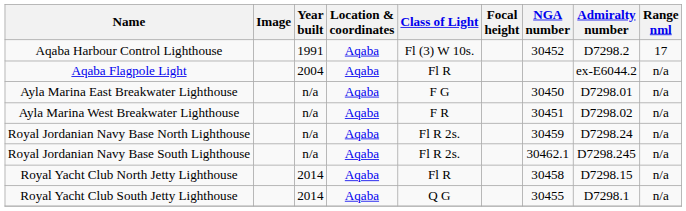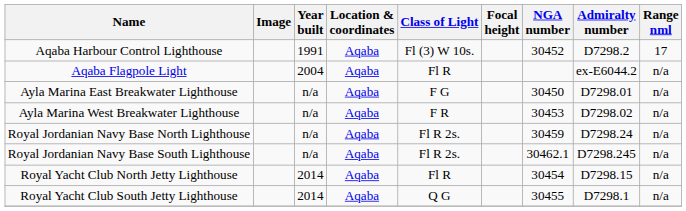Ayla Marina West Breakwater Lighthouse | NGA number: 30451 -> 30453
Royal Yacht Club North Jetty Lighthouse | NGA number: 30458 -> 30454
